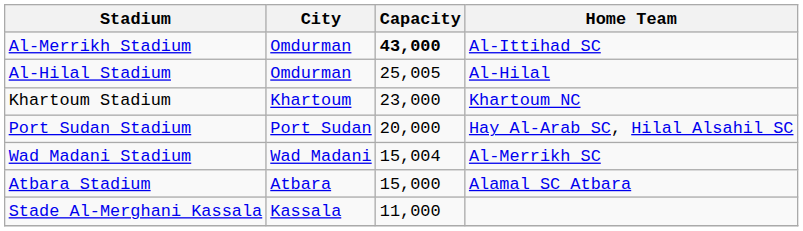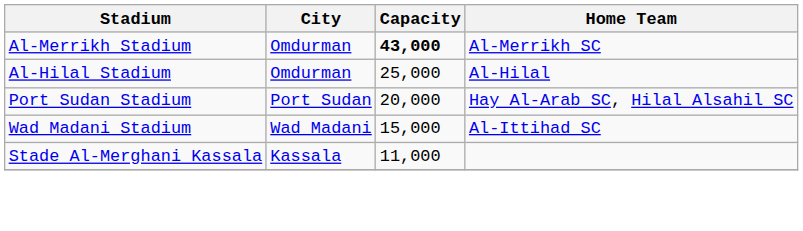Al-Merrikh Stadium | Home Team: Al-Ittihad SC -> Al-Merrikh SC
Al-Hilal Stadium | Capacity: 25,005 -> 25,000
- row: Khartoum Stadium | Khartoum | 23,000 | Khartoum NC
Wad Madani Stadium | Capacity: 15,004 -> 15,000
Wad Madani Stadium | Home Team: Al-Merrikh SC -> Al-Ittihad SC
- row: Atbara Stadium | Atbara | 15,000 | Alamal SC Atbara
